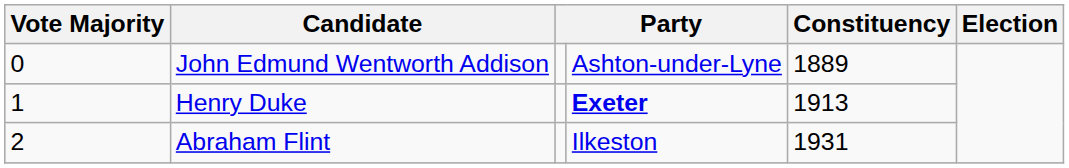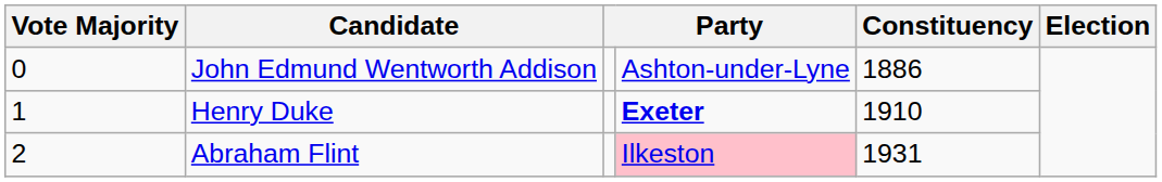John Edmund Wentworth Addison | Constituency: 1889 -> 1886
Henry Duke | Constituency: 1913 -> 1910
Abraham Flint | column 4: no background -> pink background
